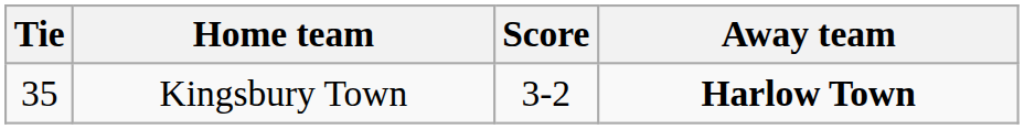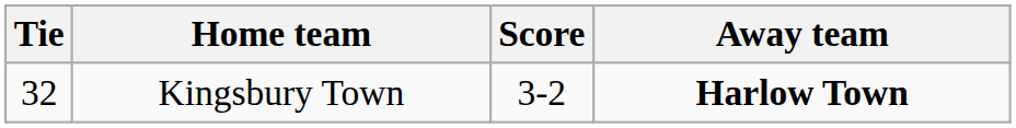Kingsbury Town | Tie: 35 -> 32
